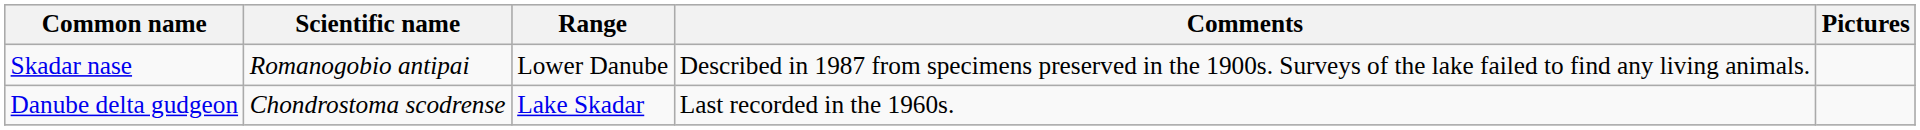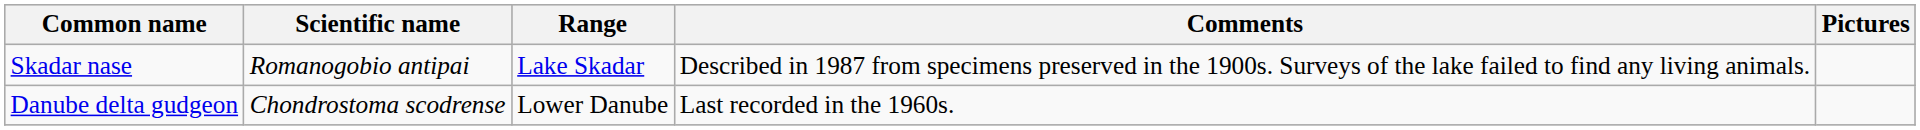Skadar nase | Range: Lower Danube -> Lake Skadar
Danube delta gudgeon | Range: Lake Skadar -> Lower Danube
